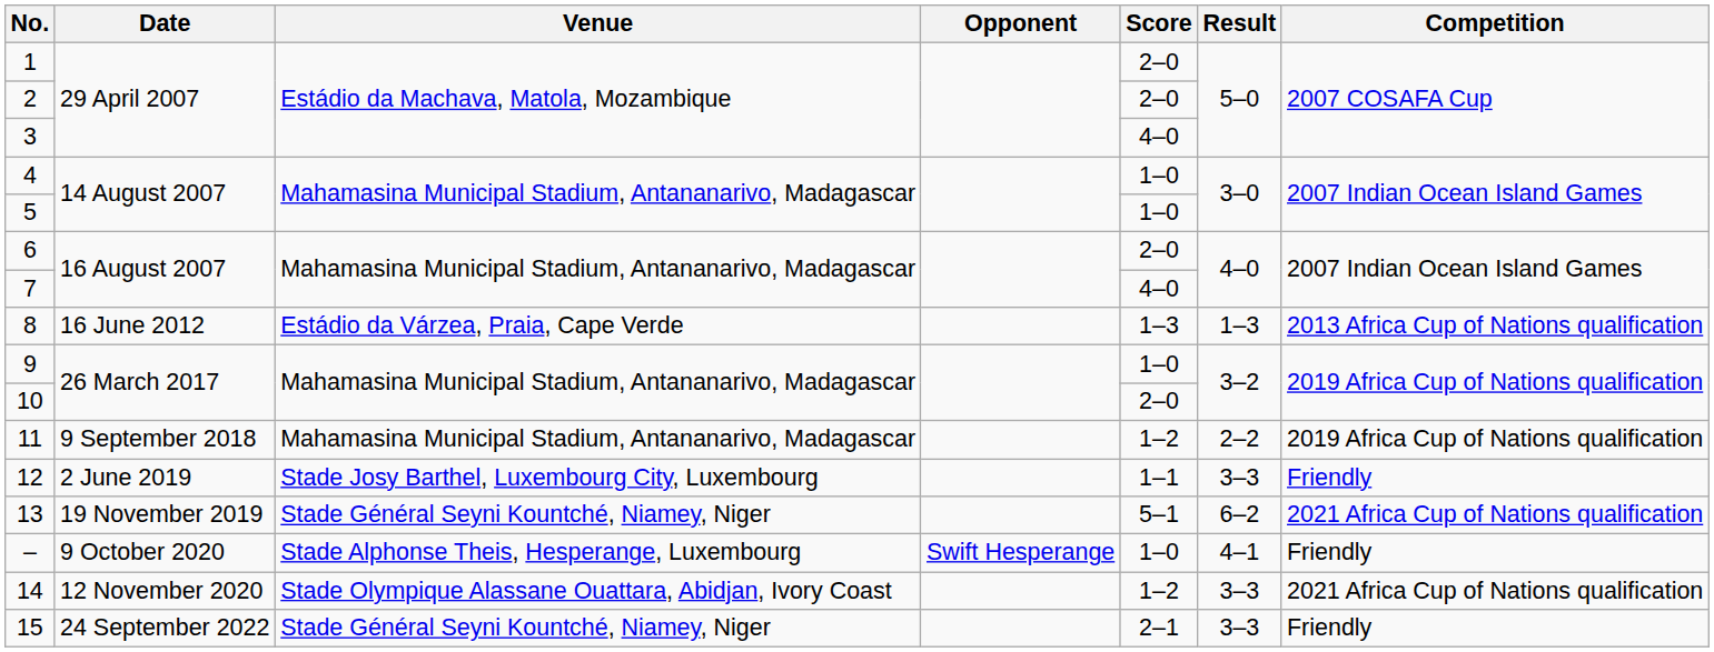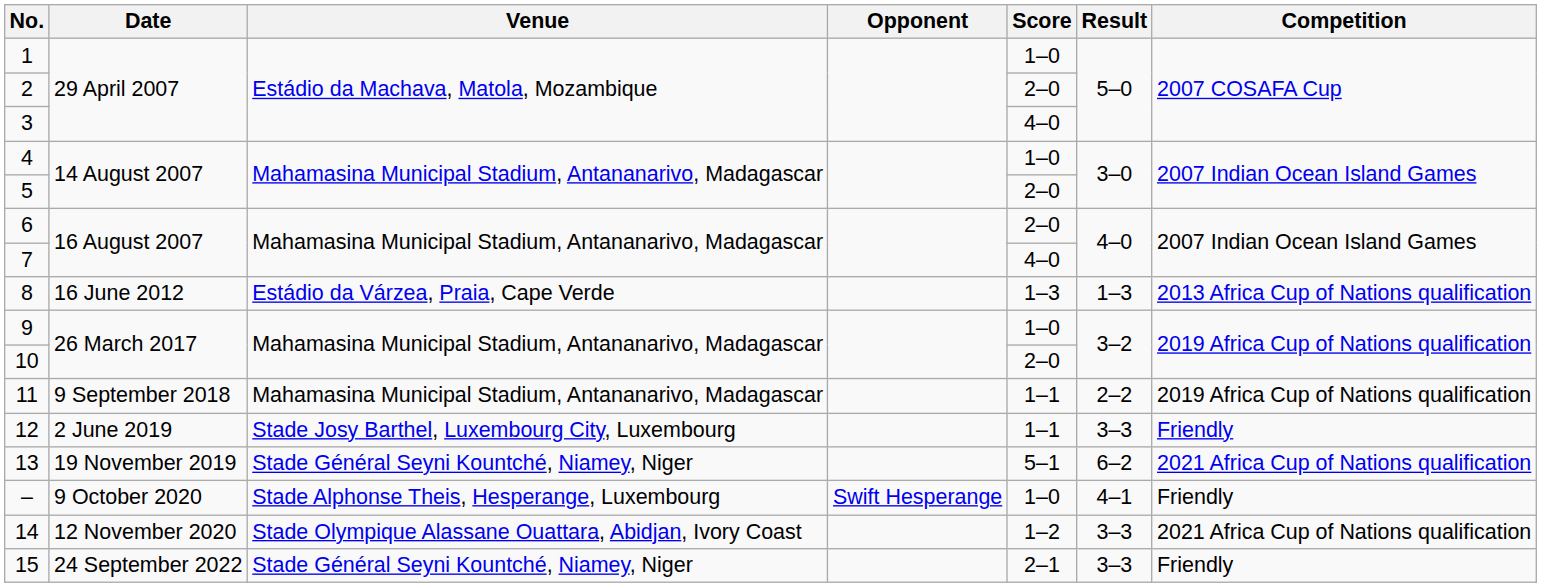1 | Score: 2–0 -> 1–0
5 | Score: 1–0 -> 2–0
11 | Score: 1–2 -> 1–1
